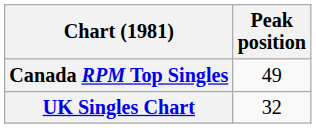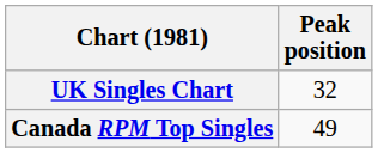rows swapped: Canada RPM Top Singles <-> UK Singles Chart
